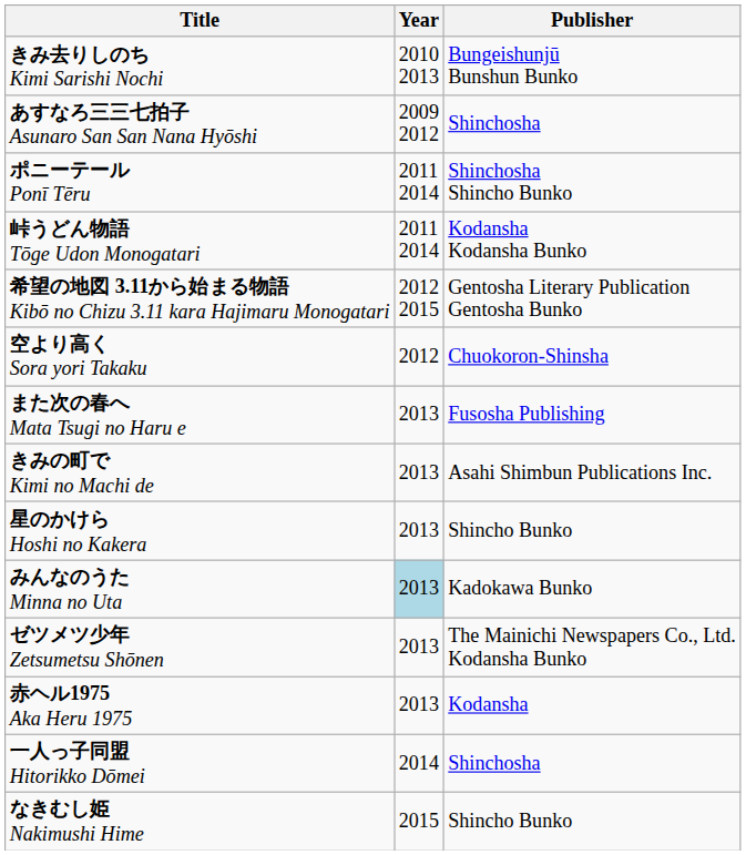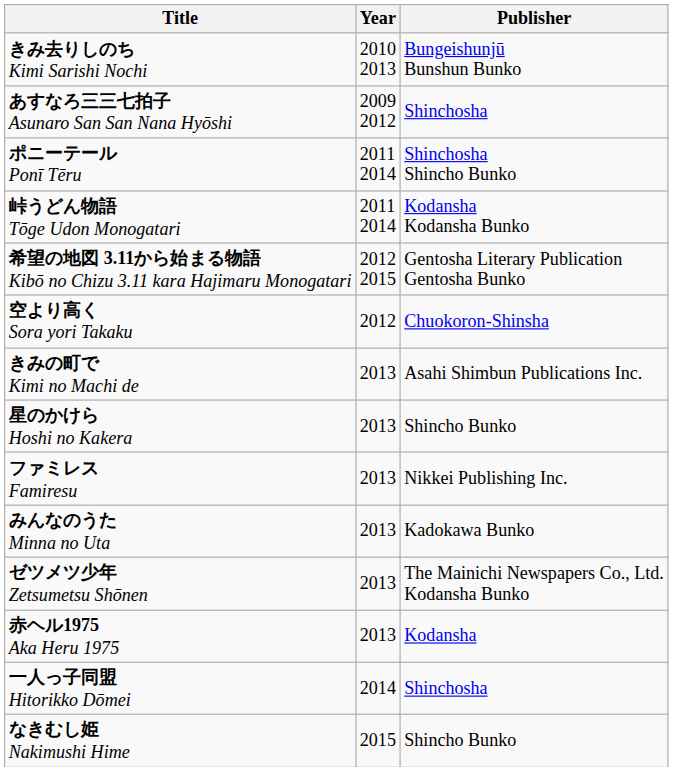- row: また次の春へ Mata Tsugi no Haru e | 2013 | Fusosha Publishing
+ row: ファミレス Famiresu | 2013 | Nikkei Publishing Inc.
みんなのうた Minna no Uta | Year: lightblue background -> no background
